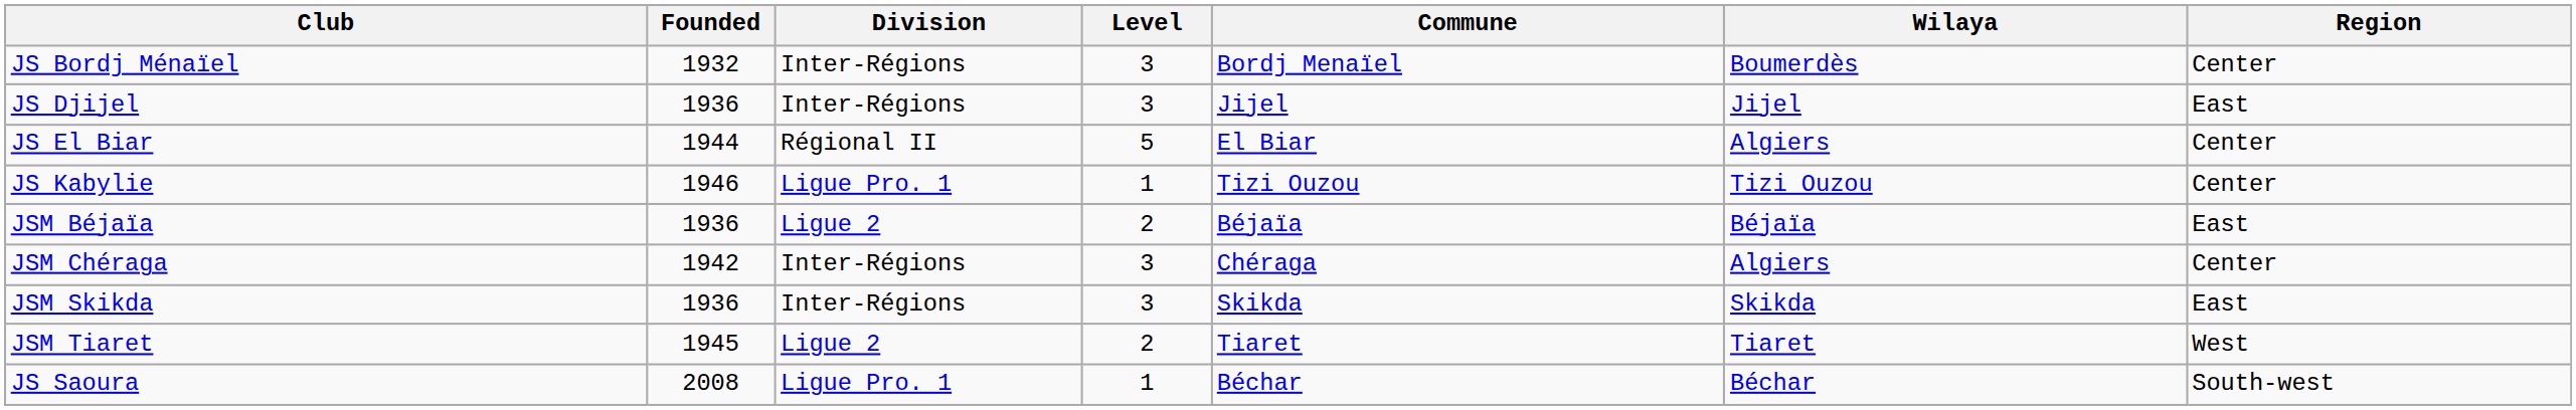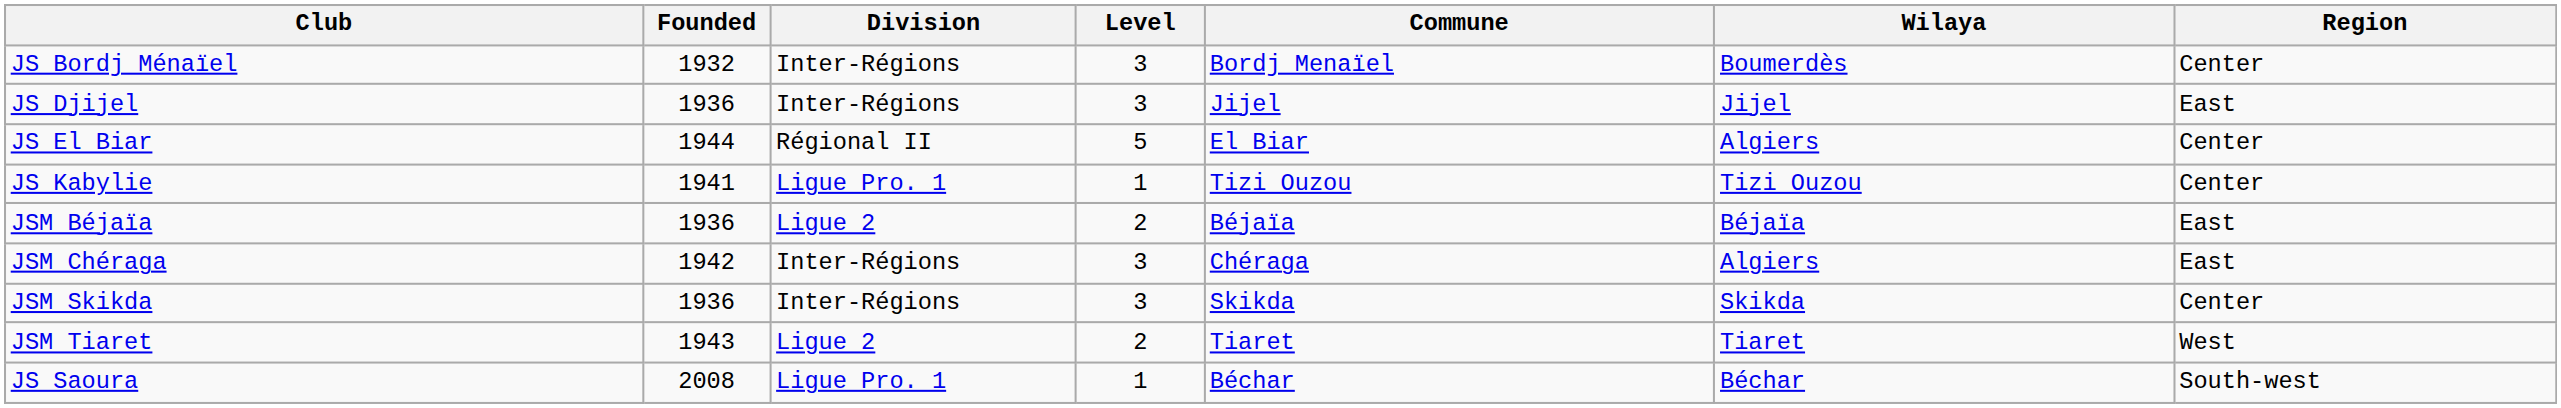JS Kabylie | Founded: 1946 -> 1941
JSM Chéraga | Region: Center -> East
JSM Skikda | Region: East -> Center
JSM Tiaret | Founded: 1945 -> 1943
